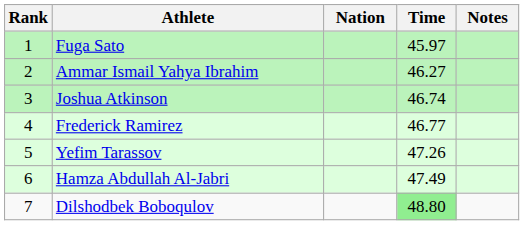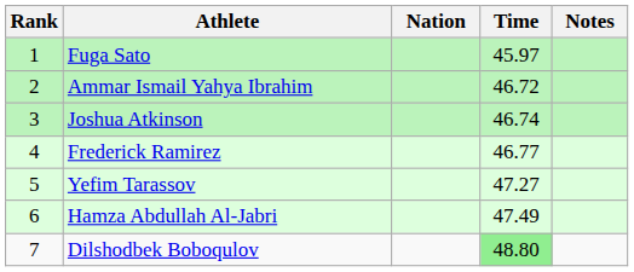Ammar Ismail Yahya Ibrahim | Time: 46.27 -> 46.72
Yefim Tarassov | Time: 47.26 -> 47.27
